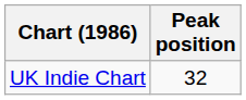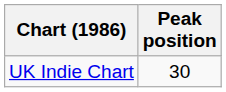UK Indie Chart | Peak position: 32 -> 30
